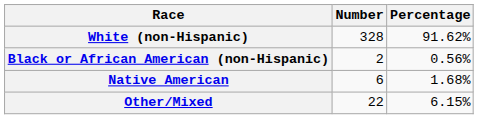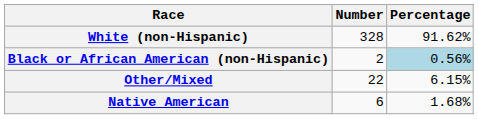Black or African American (non-Hispanic) | Percentage: no background -> lightblue background
rows swapped: Native American <-> Other/Mixed
